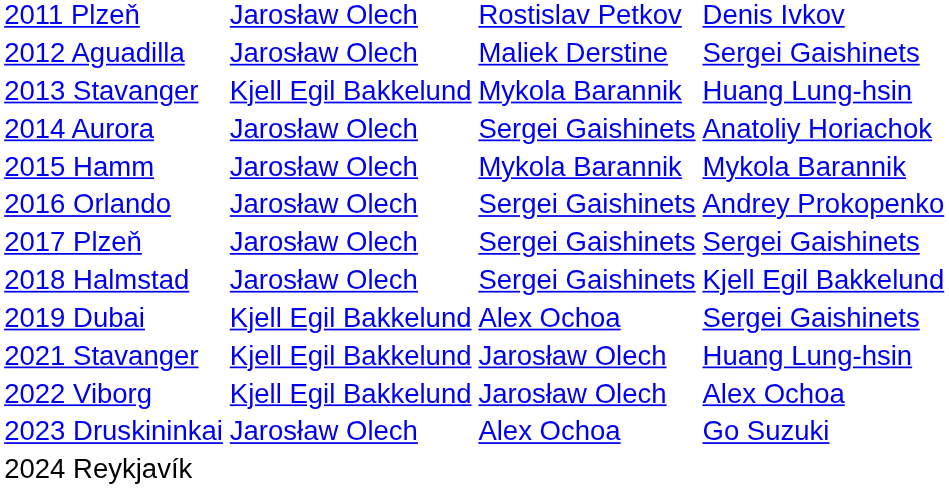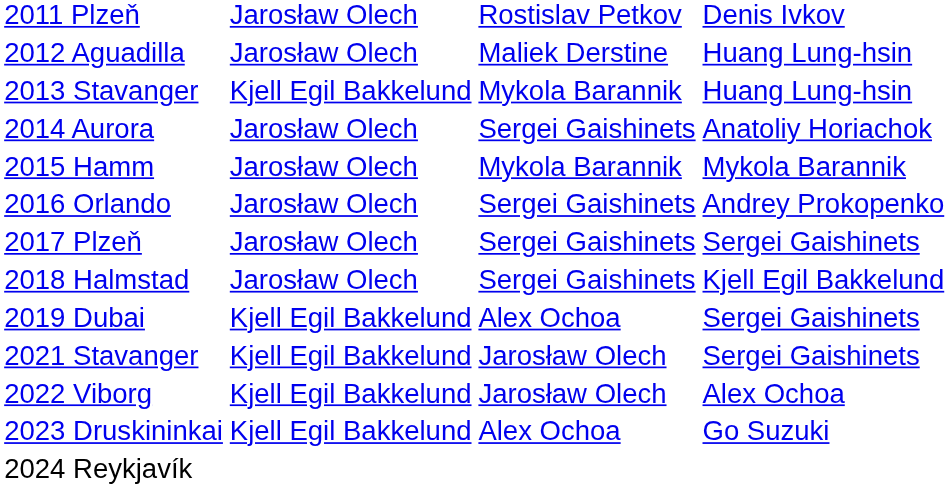2012 Aguadilla | column 4: Sergei Gaishinets -> Huang Lung-hsin
2021 Stavanger | column 4: Huang Lung-hsin -> Sergei Gaishinets
2023 Druskininkai | column 2: Jarosław Olech -> Kjell Egil Bakkelund
